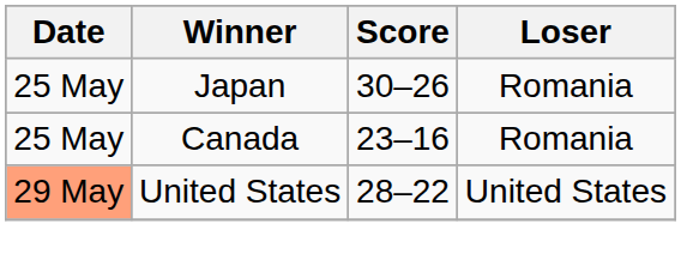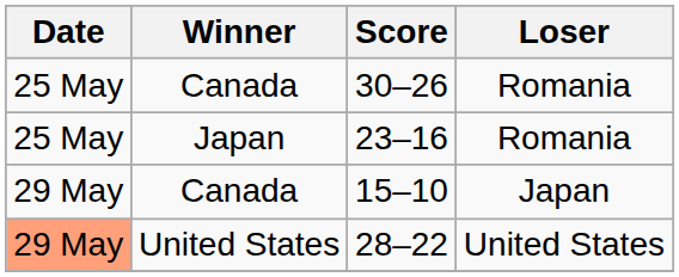30–26 | Winner: Japan -> Canada
23–16 | Winner: Canada -> Japan
+ row: 29 May | Canada | 15–10 | Japan
